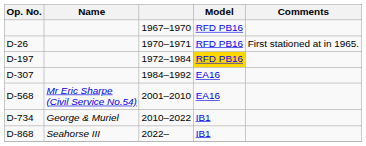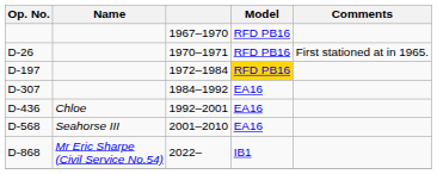+ row: D-436 | Chloe | 1992–2001 | EA16
D-568 | Name: Mr Eric Sharpe (Civil Service No.54) -> Seahorse III
- row: D-734 | George & Muriel | 2010–2022 | IB1
D-868 | Name: Seahorse III -> Mr Eric Sharpe (Civil Service No.54)
